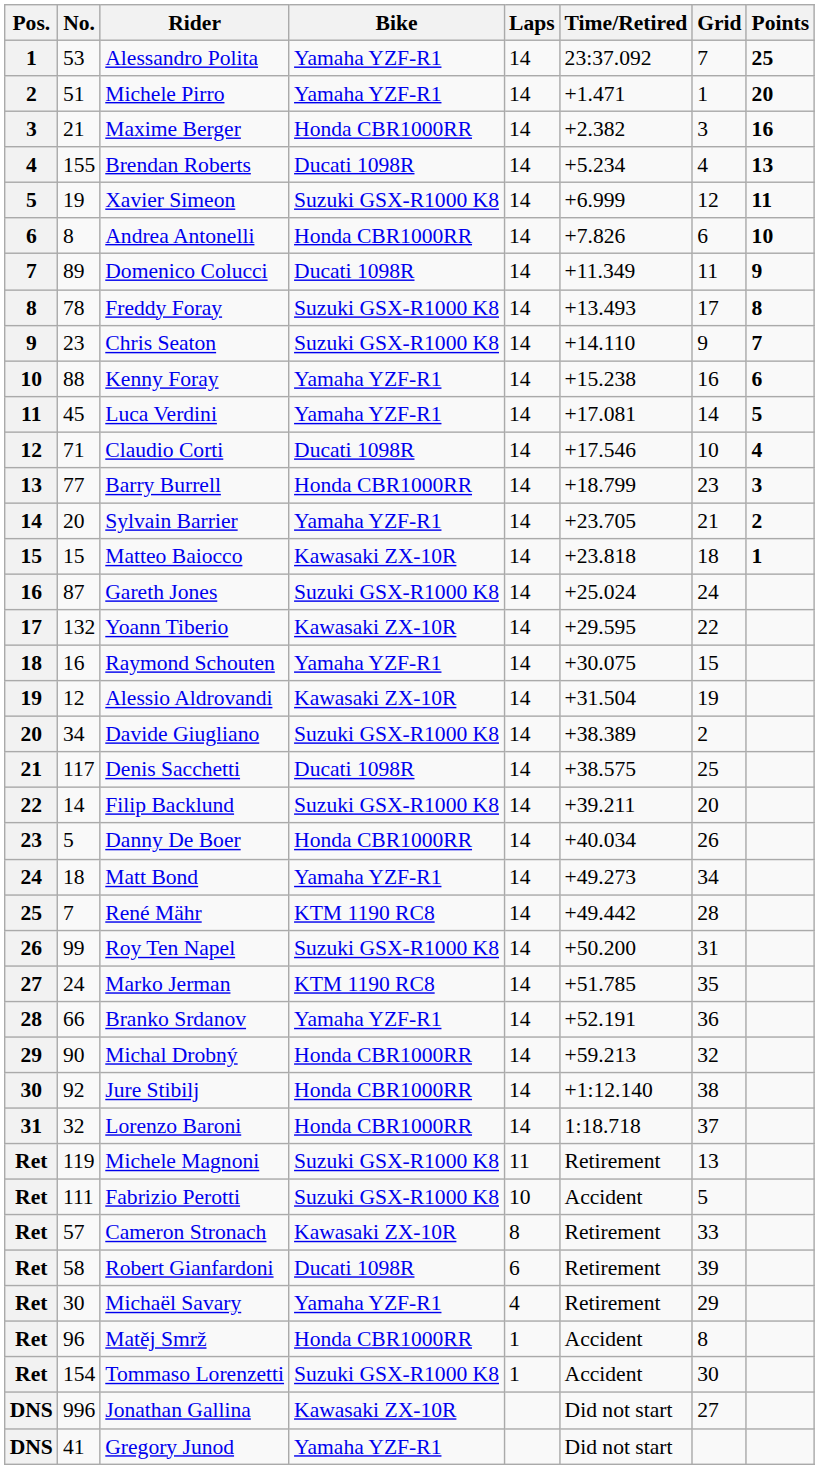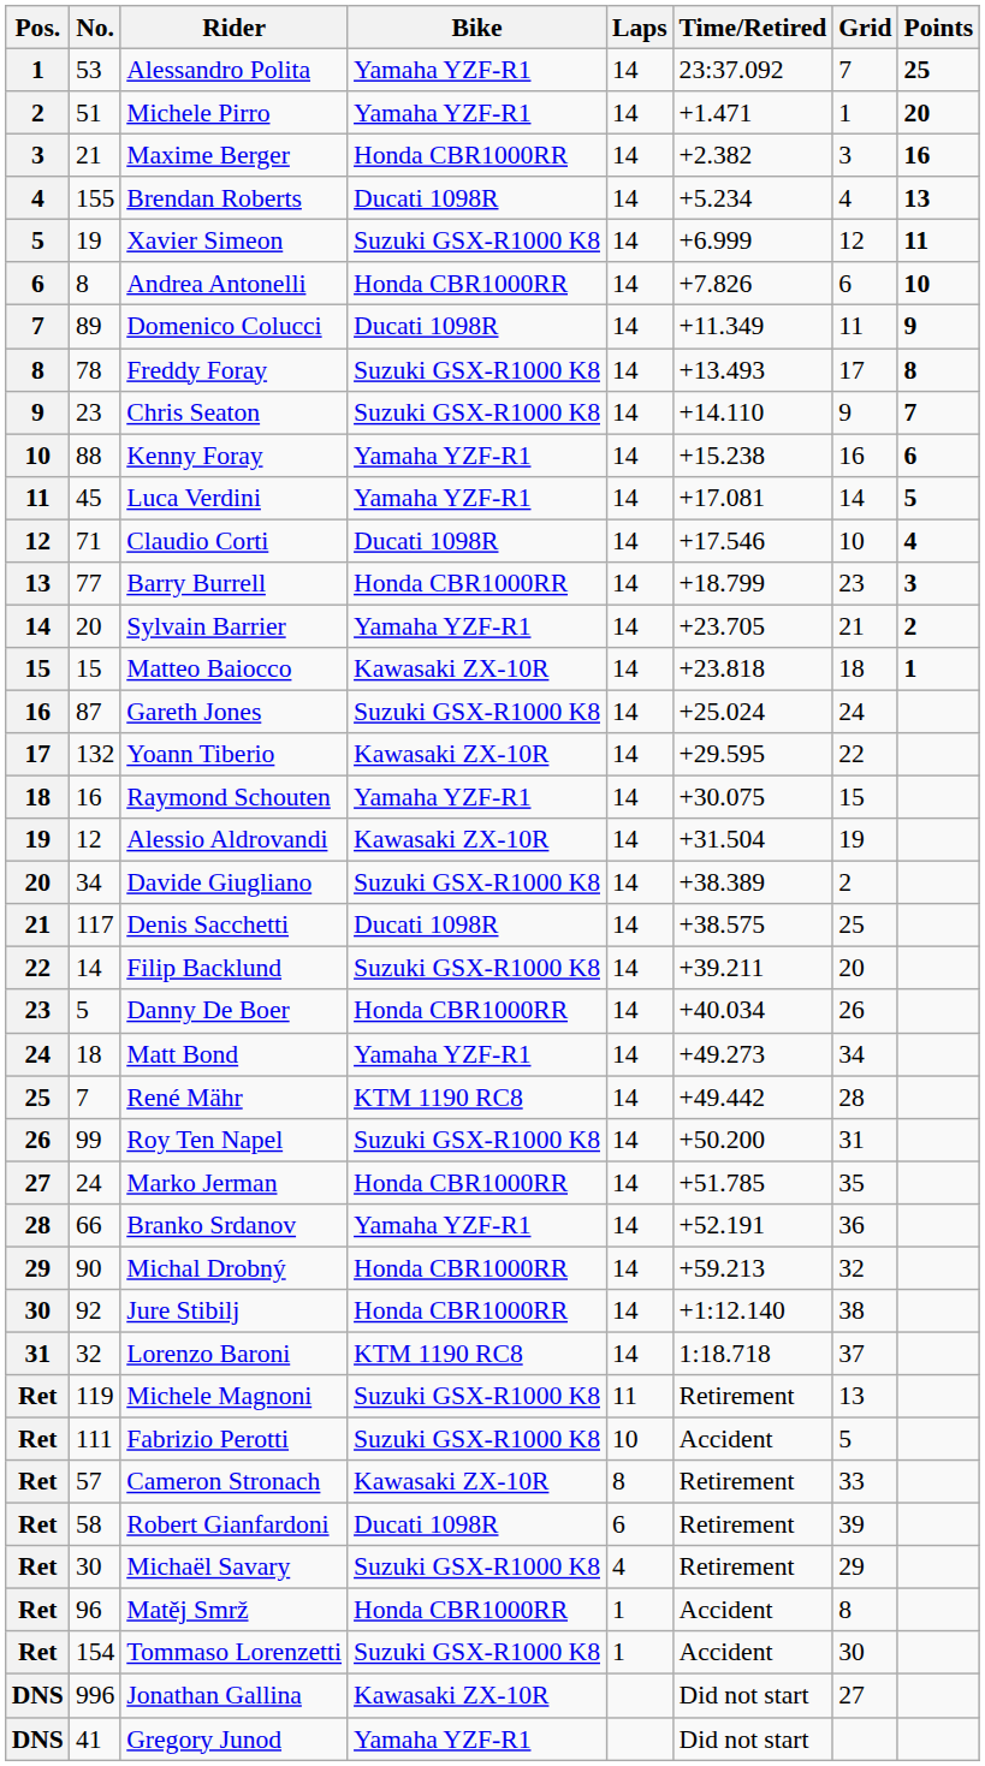Marko Jerman | Bike: KTM 1190 RC8 -> Honda CBR1000RR
Lorenzo Baroni | Bike: Honda CBR1000RR -> KTM 1190 RC8
Michaël Savary | Bike: Yamaha YZF-R1 -> Suzuki GSX-R1000 K8
